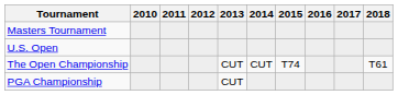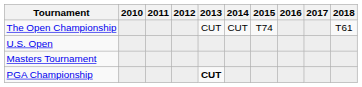rows swapped: Masters Tournament <-> The Open Championship
PGA Championship | 2013: normal -> bold
